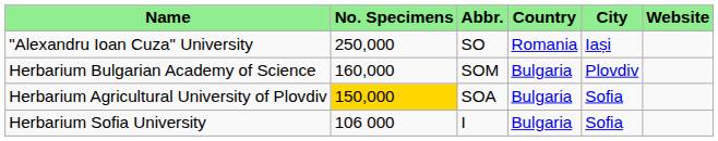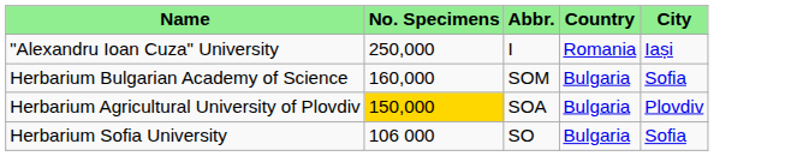- column: Website
"Alexandru Ioan Cuza" University | Abbr.: SO -> I
Herbarium Bulgarian Academy of Science | City: Plovdiv -> Sofia
Herbarium Agricultural University of Plovdiv | City: Sofia -> Plovdiv
Herbarium Sofia University | Abbr.: I -> SO
